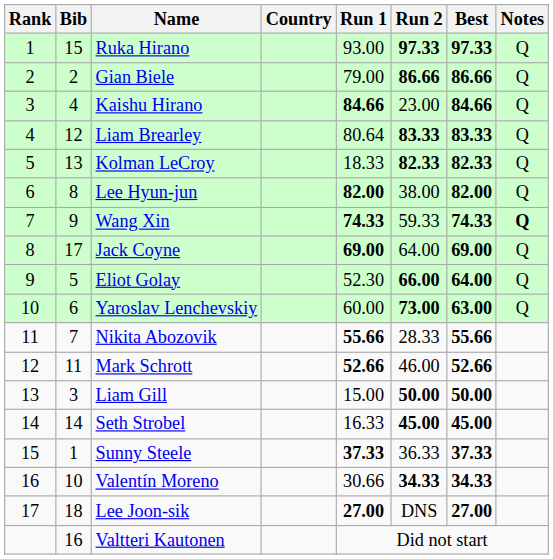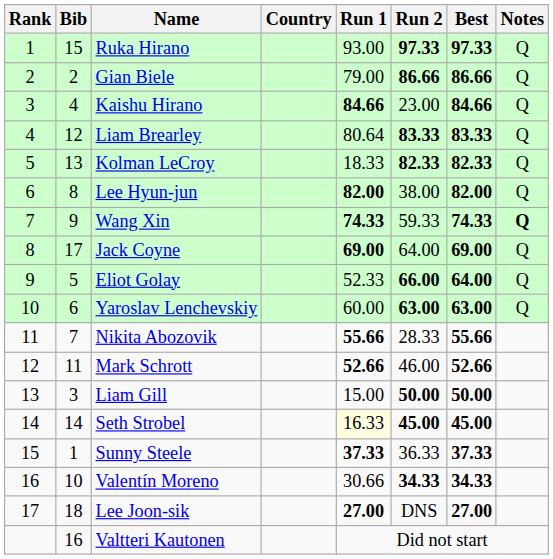Eliot Golay | Run 1: 52.30 -> 52.33
Yaroslav Lenchevskiy | Run 2: 73.00 -> 63.00
Seth Strobel | Run 1: no background -> lightyellow background
